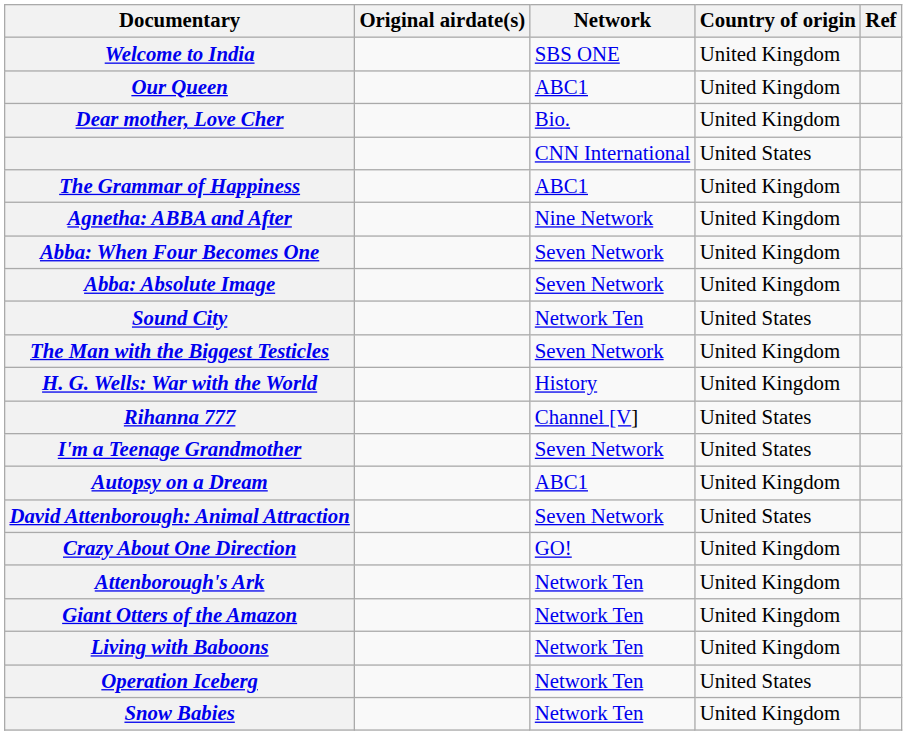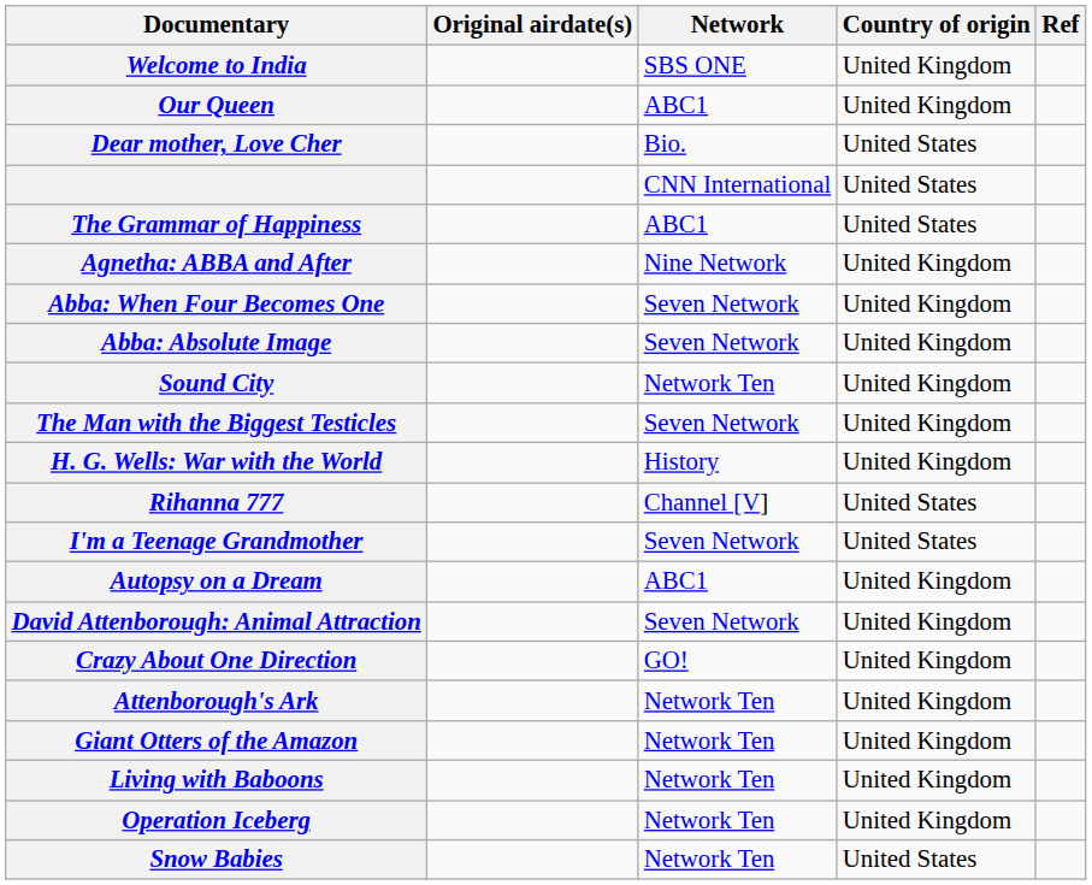Dear mother, Love Cher | Country of origin: United Kingdom -> United States
The Grammar of Happiness | Country of origin: United Kingdom -> United States
Sound City | Country of origin: United States -> United Kingdom
David Attenborough: Animal Attraction | Country of origin: United States -> United Kingdom
Operation Iceberg | Country of origin: United States -> United Kingdom
Snow Babies | Country of origin: United Kingdom -> United States
